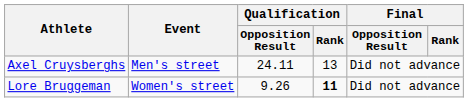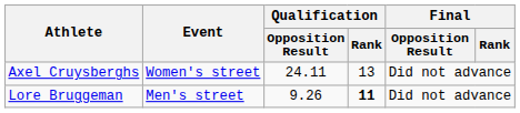Axel Cruysberghs | Event: Men's street -> Women's street
Lore Bruggeman | Event: Women's street -> Men's street
